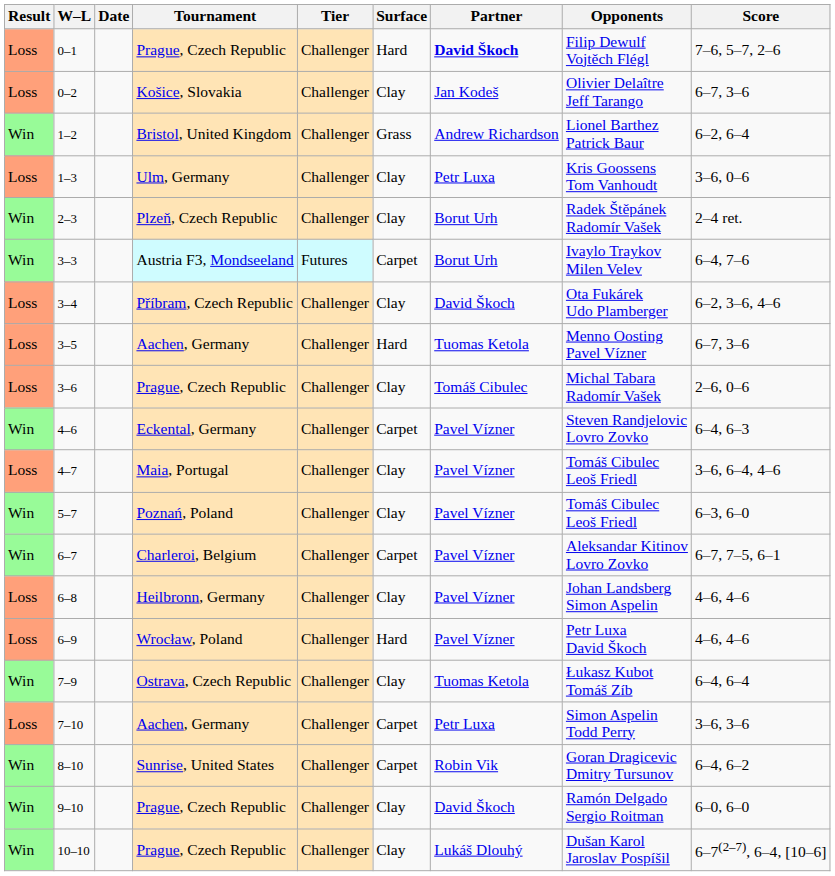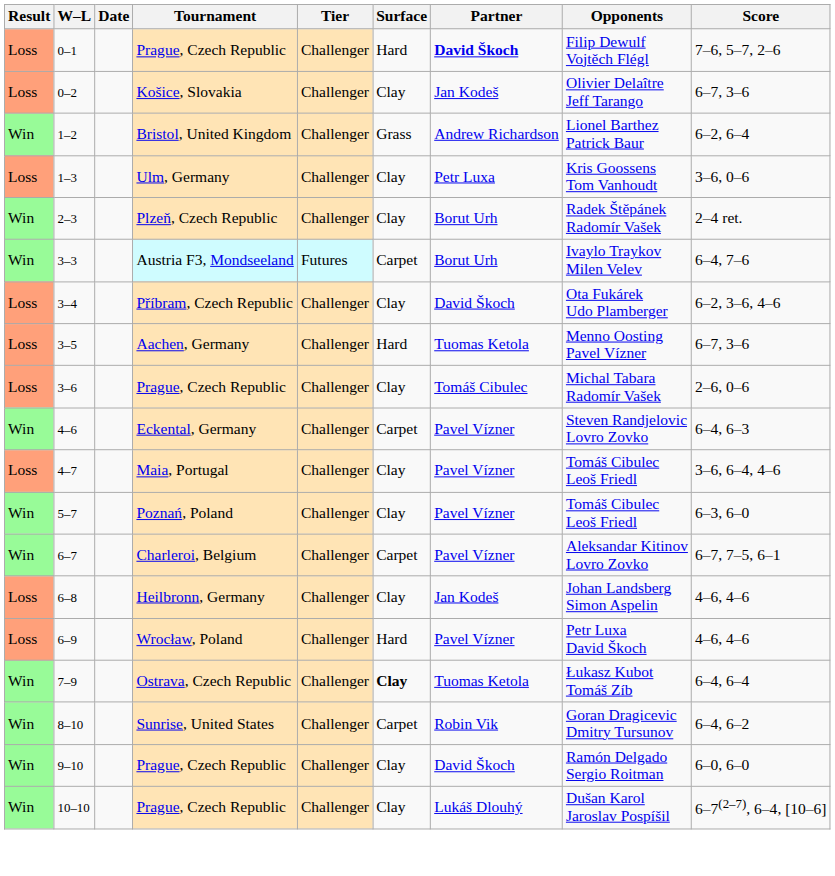6–8 | Partner: Pavel Vízner -> Jan Kodeš
7–9 | Surface: normal -> bold
- row: Loss | 7–10 | Aachen, Germany | Challenger | Carpet | Petr Luxa | Simon Aspelin Todd Perry | 3–6, 3–6
